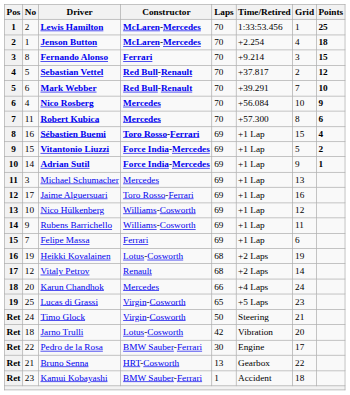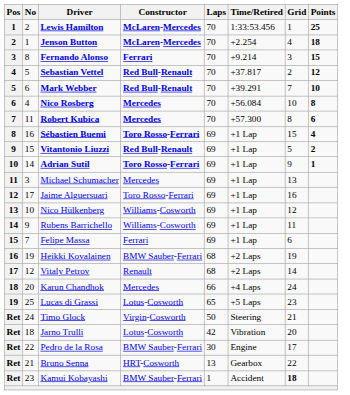Nico Rosberg | Points: 9 -> 8
Vitantonio Liuzzi | Constructor: Force India-Mercedes -> Red Bull-Renault
Adrian Sutil | Constructor: Force India-Mercedes -> Toro Rosso-Ferrari
Heikki Kovalainen | Constructor: Lotus-Cosworth -> BMW Sauber-Ferrari
Lucas di Grassi | Constructor: Virgin-Cosworth -> Lotus-Cosworth
Kamui Kobayashi | Grid: normal -> bold
